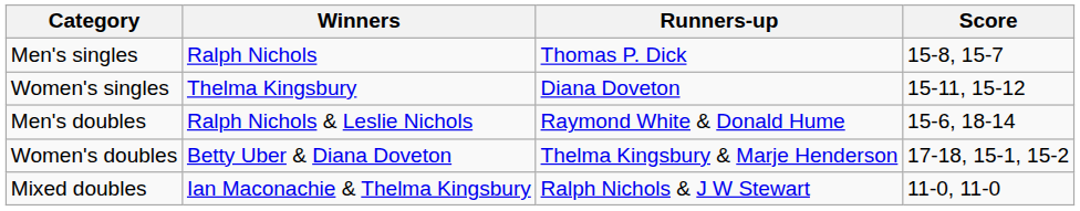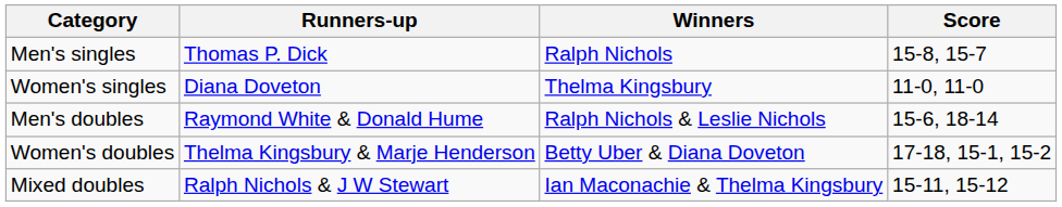columns swapped: Winners <-> Runners-up
Women's singles | Score: 15-11, 15-12 -> 11-0, 11-0
Mixed doubles | Score: 11-0, 11-0 -> 15-11, 15-12
